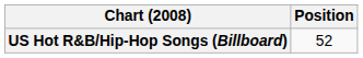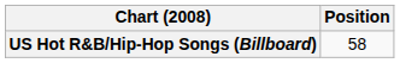US Hot R&B/Hip-Hop Songs (Billboard) | Position: 52 -> 58
